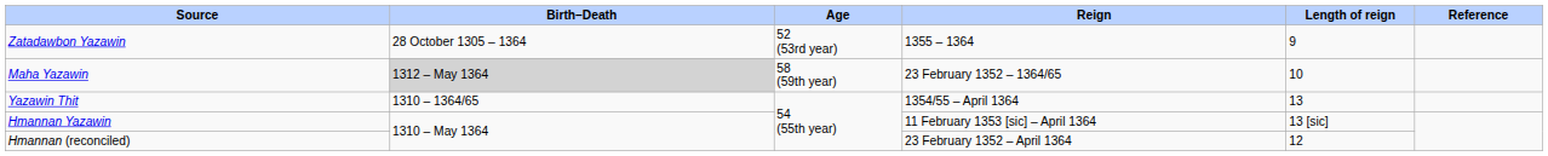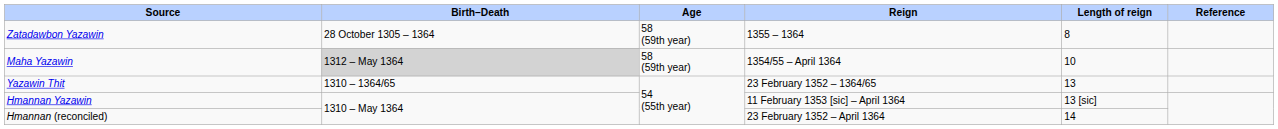Zatadawbon Yazawin | Age: 52 (53rd year) -> 58 (59th year)
Zatadawbon Yazawin | Length of reign: 9 -> 8
Maha Yazawin | Reign: 23 February 1352 – 1364/65 -> 1354/55 – April 1364
Yazawin Thit | Reign: 1354/55 – April 1364 -> 23 February 1352 – 1364/65
Hmannan (reconciled) | Length of reign: 12 -> 14
